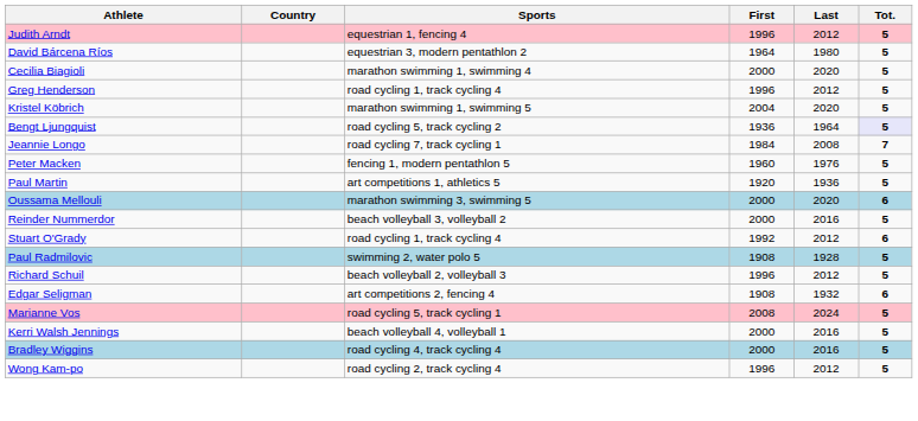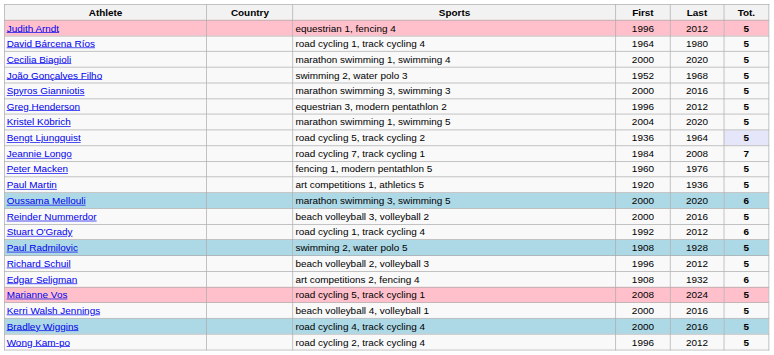David Bárcena Ríos | Sports: equestrian 3, modern pentathlon 2 -> road cycling 1, track cycling 4
+ row: João Gonçalves Filho | swimming 2, water polo 3 | 1952 | 1968 | 5
+ row: Spyros Gianniotis | marathon swimming 3, swimming 3 | 2000 | 2016 | 5
Greg Henderson | Sports: road cycling 1, track cycling 4 -> equestrian 3, modern pentathlon 2
